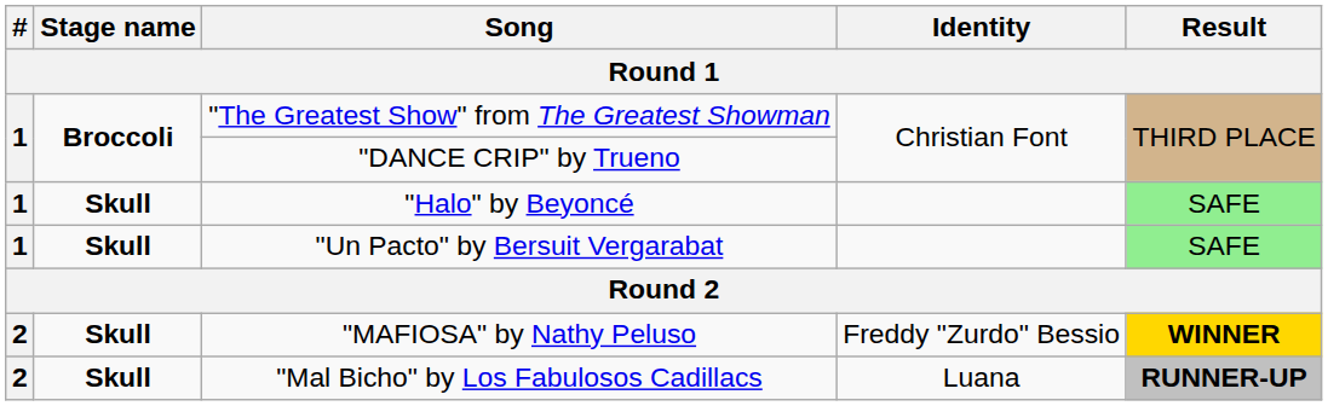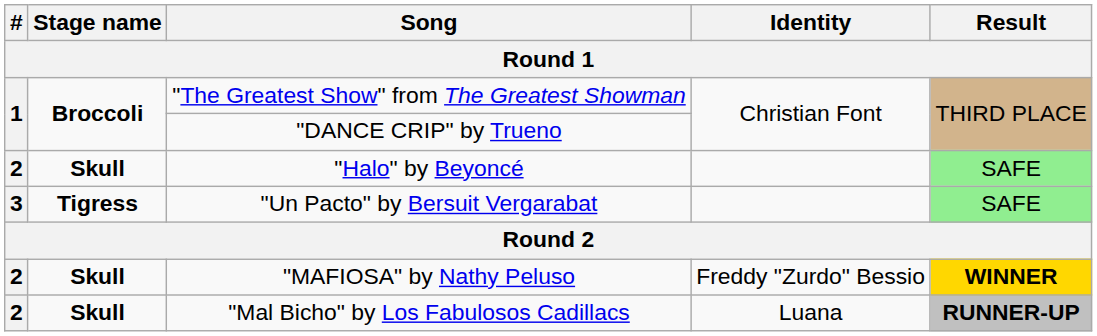"Halo" by Beyoncé | #: 1 -> 2
"Un Pacto" by Bersuit Vergarabat | #: 1 -> 3
"Un Pacto" by Bersuit Vergarabat | Stage name: Skull -> Tigress
